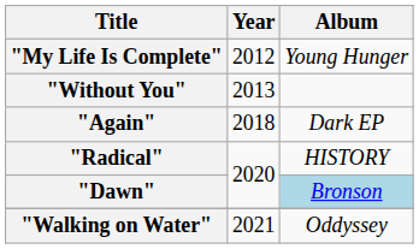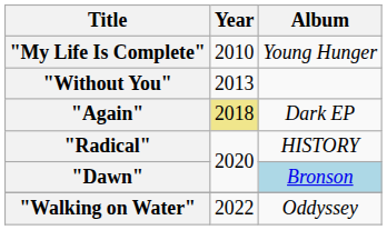"My Life Is Complete" | Year: 2012 -> 2010
"Again" | Year: no background -> khaki background
"Walking on Water" | Year: 2021 -> 2022
